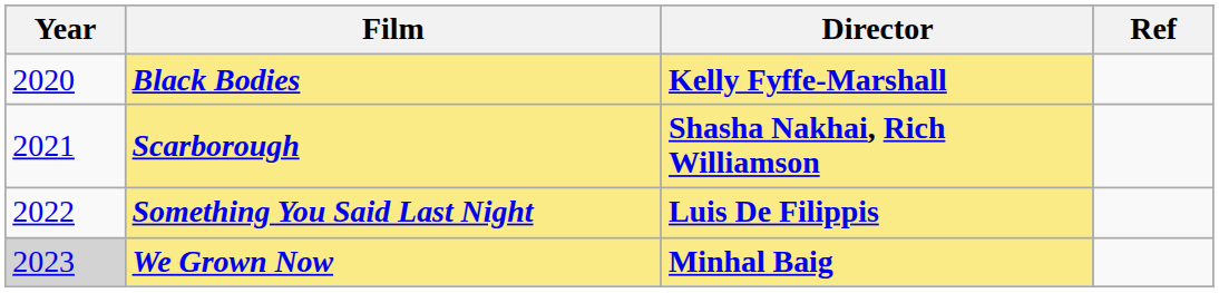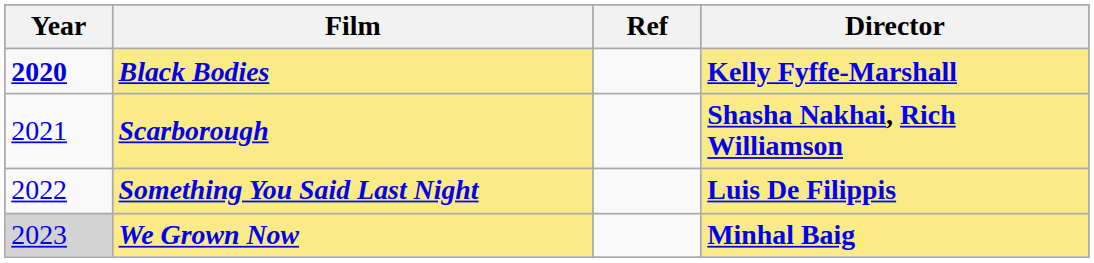columns swapped: Director <-> Ref
Black Bodies | Year: normal -> bold
